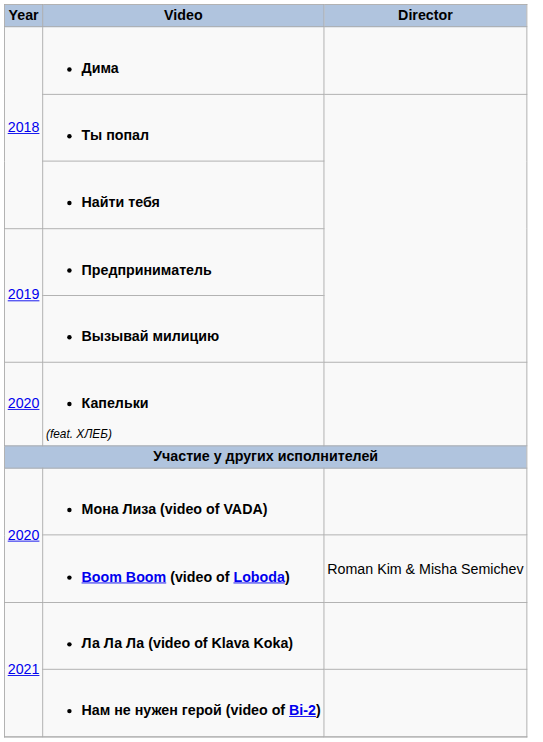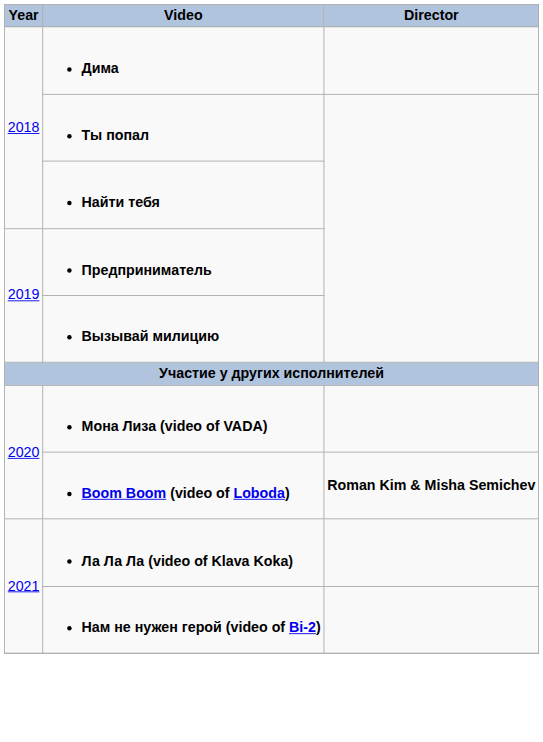- row: 2020 | Капельки (feat. ХЛЕБ)
Boom Boom (video of Loboda) | Director: normal -> bold
